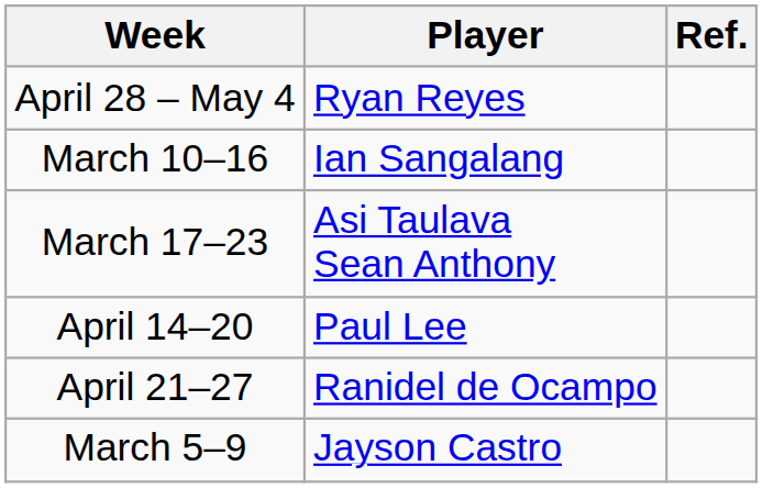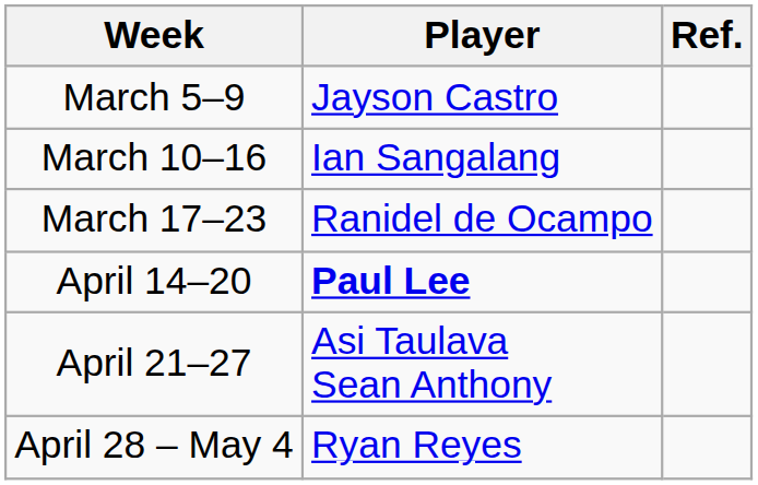rows swapped: March 5–9 <-> April 28 – May 4
March 17–23 | Player: Asi Taulava Sean Anthony -> Ranidel de Ocampo
April 14–20 | Player: normal -> bold
April 21–27 | Player: Ranidel de Ocampo -> Asi Taulava Sean Anthony
